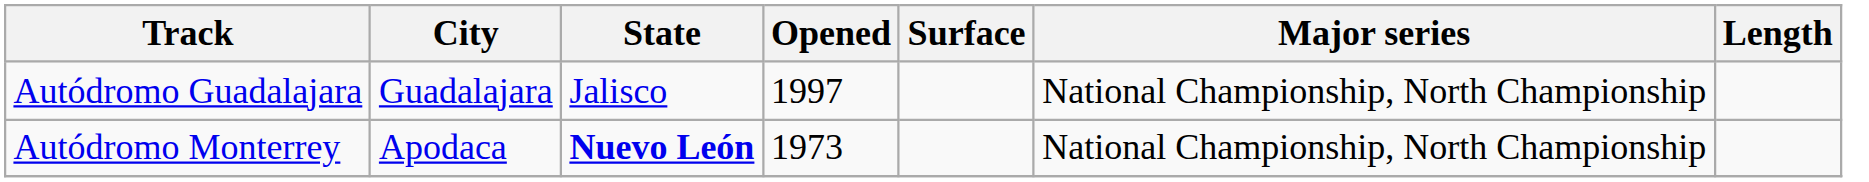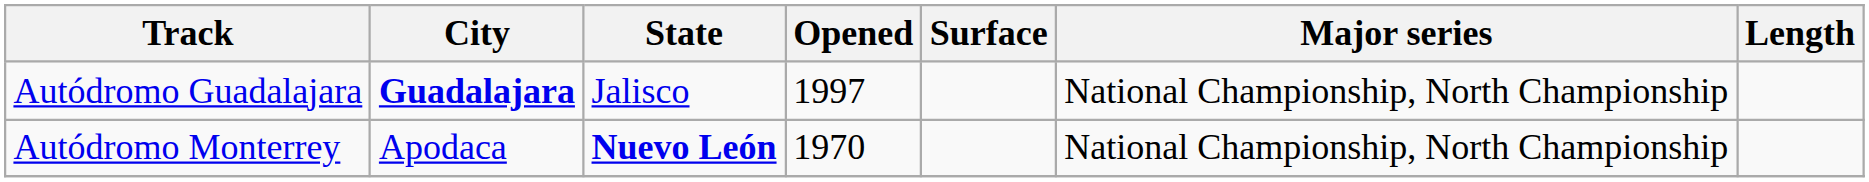Autódromo Guadalajara | City: normal -> bold
Autódromo Monterrey | Opened: 1973 -> 1970
